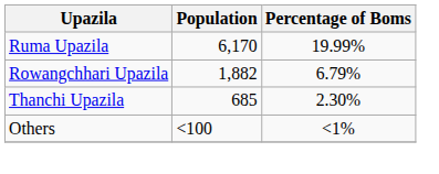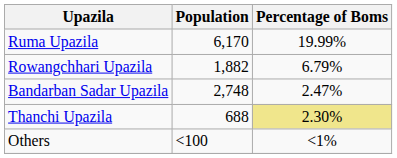+ row: Bandarban Sadar Upazila | 2,748 | 2.47%
Thanchi Upazila | Population: 685 -> 688
Thanchi Upazila | Percentage of Boms: no background -> khaki background
